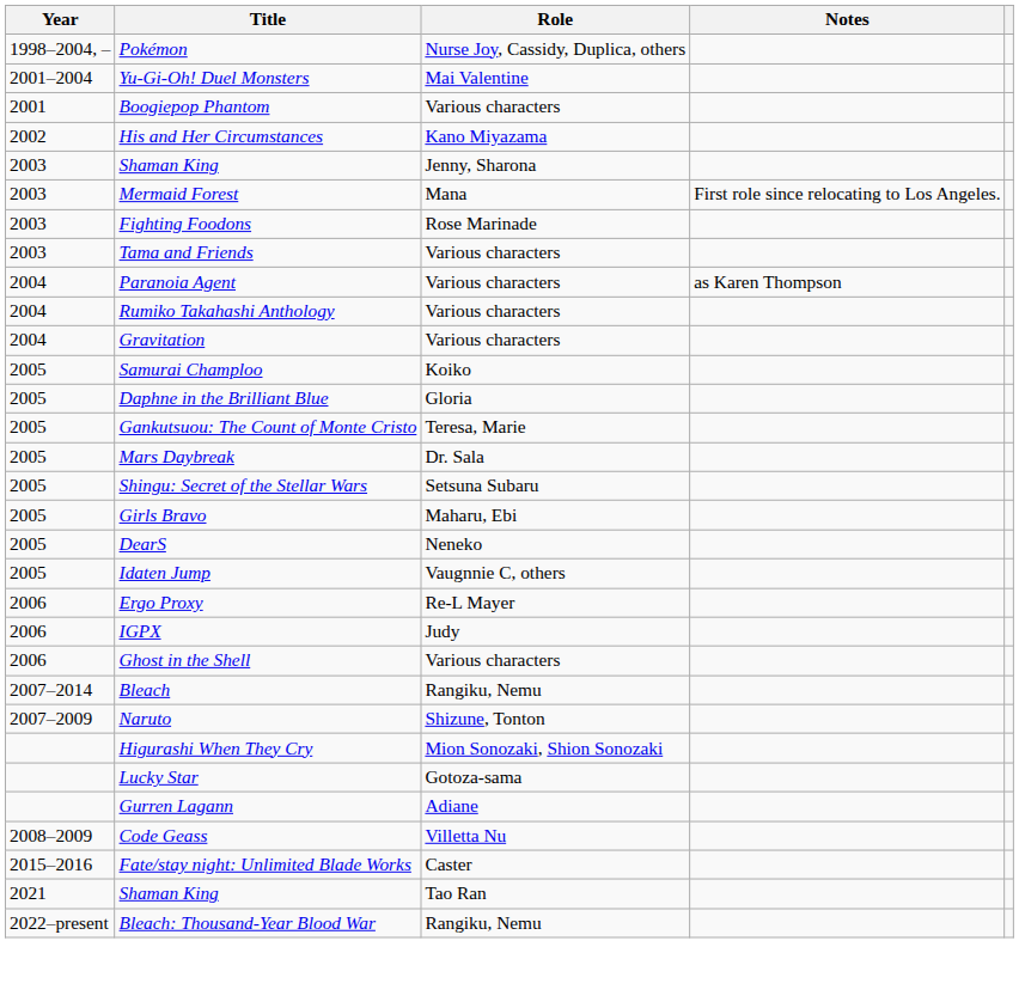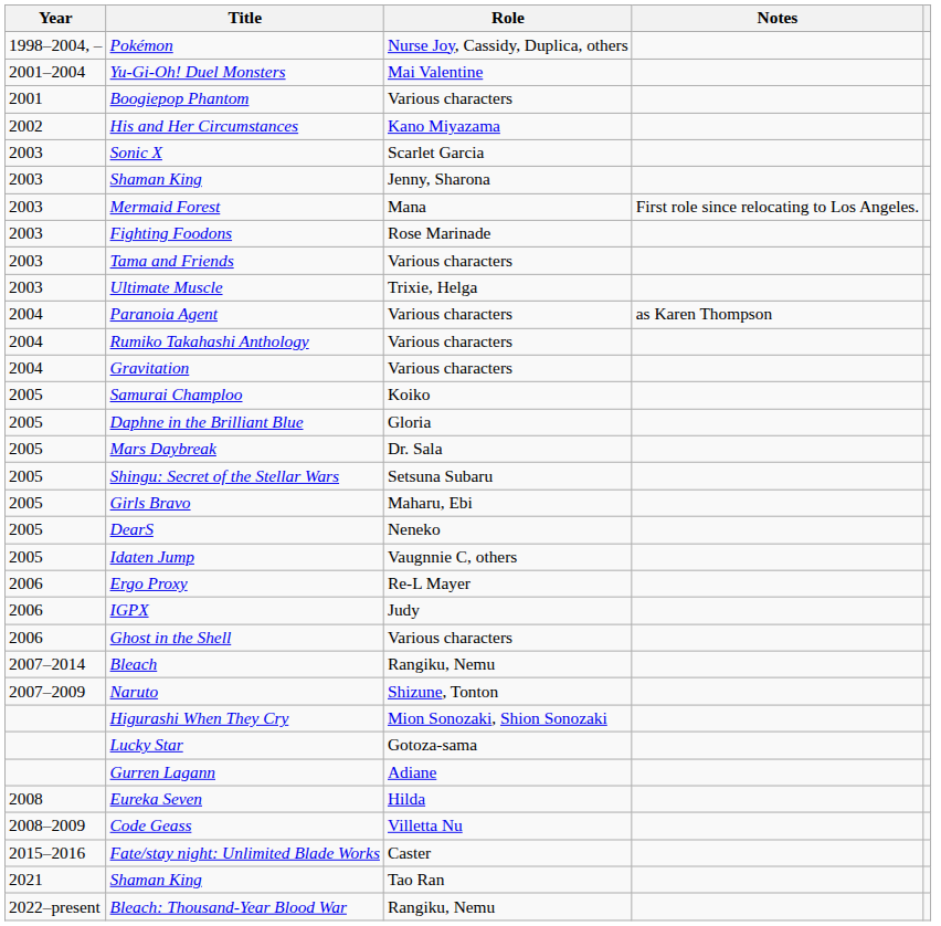+ row: 2003 | Sonic X | Scarlet Garcia
+ row: 2003 | Ultimate Muscle | Trixie, Helga
- row: 2005 | Gankutsuou: The Count of Monte Cristo | Teresa, Marie
+ row: 2008 | Eureka Seven | Hilda
